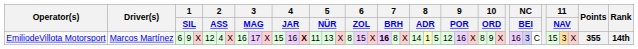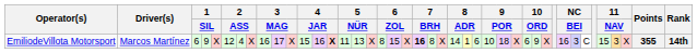EmiliodeVillota Motorsport | column 26: 5 -> 6
EmiliodeVillota Motorsport | column 27: 12 -> 10
EmiliodeVillota Motorsport | column 28: 16 -> 18
EmiliodeVillota Motorsport | column 30: 8 -> 6
